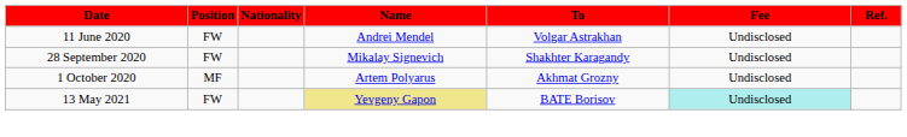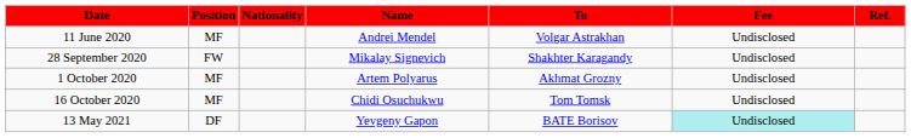11 June 2020 | Position: FW -> MF
+ row: 16 October 2020 | MF | Chidi Osuchukwu | Tom Tomsk | Undisclosed
13 May 2021 | Position: FW -> DF
13 May 2021 | Name: khaki background -> no background
